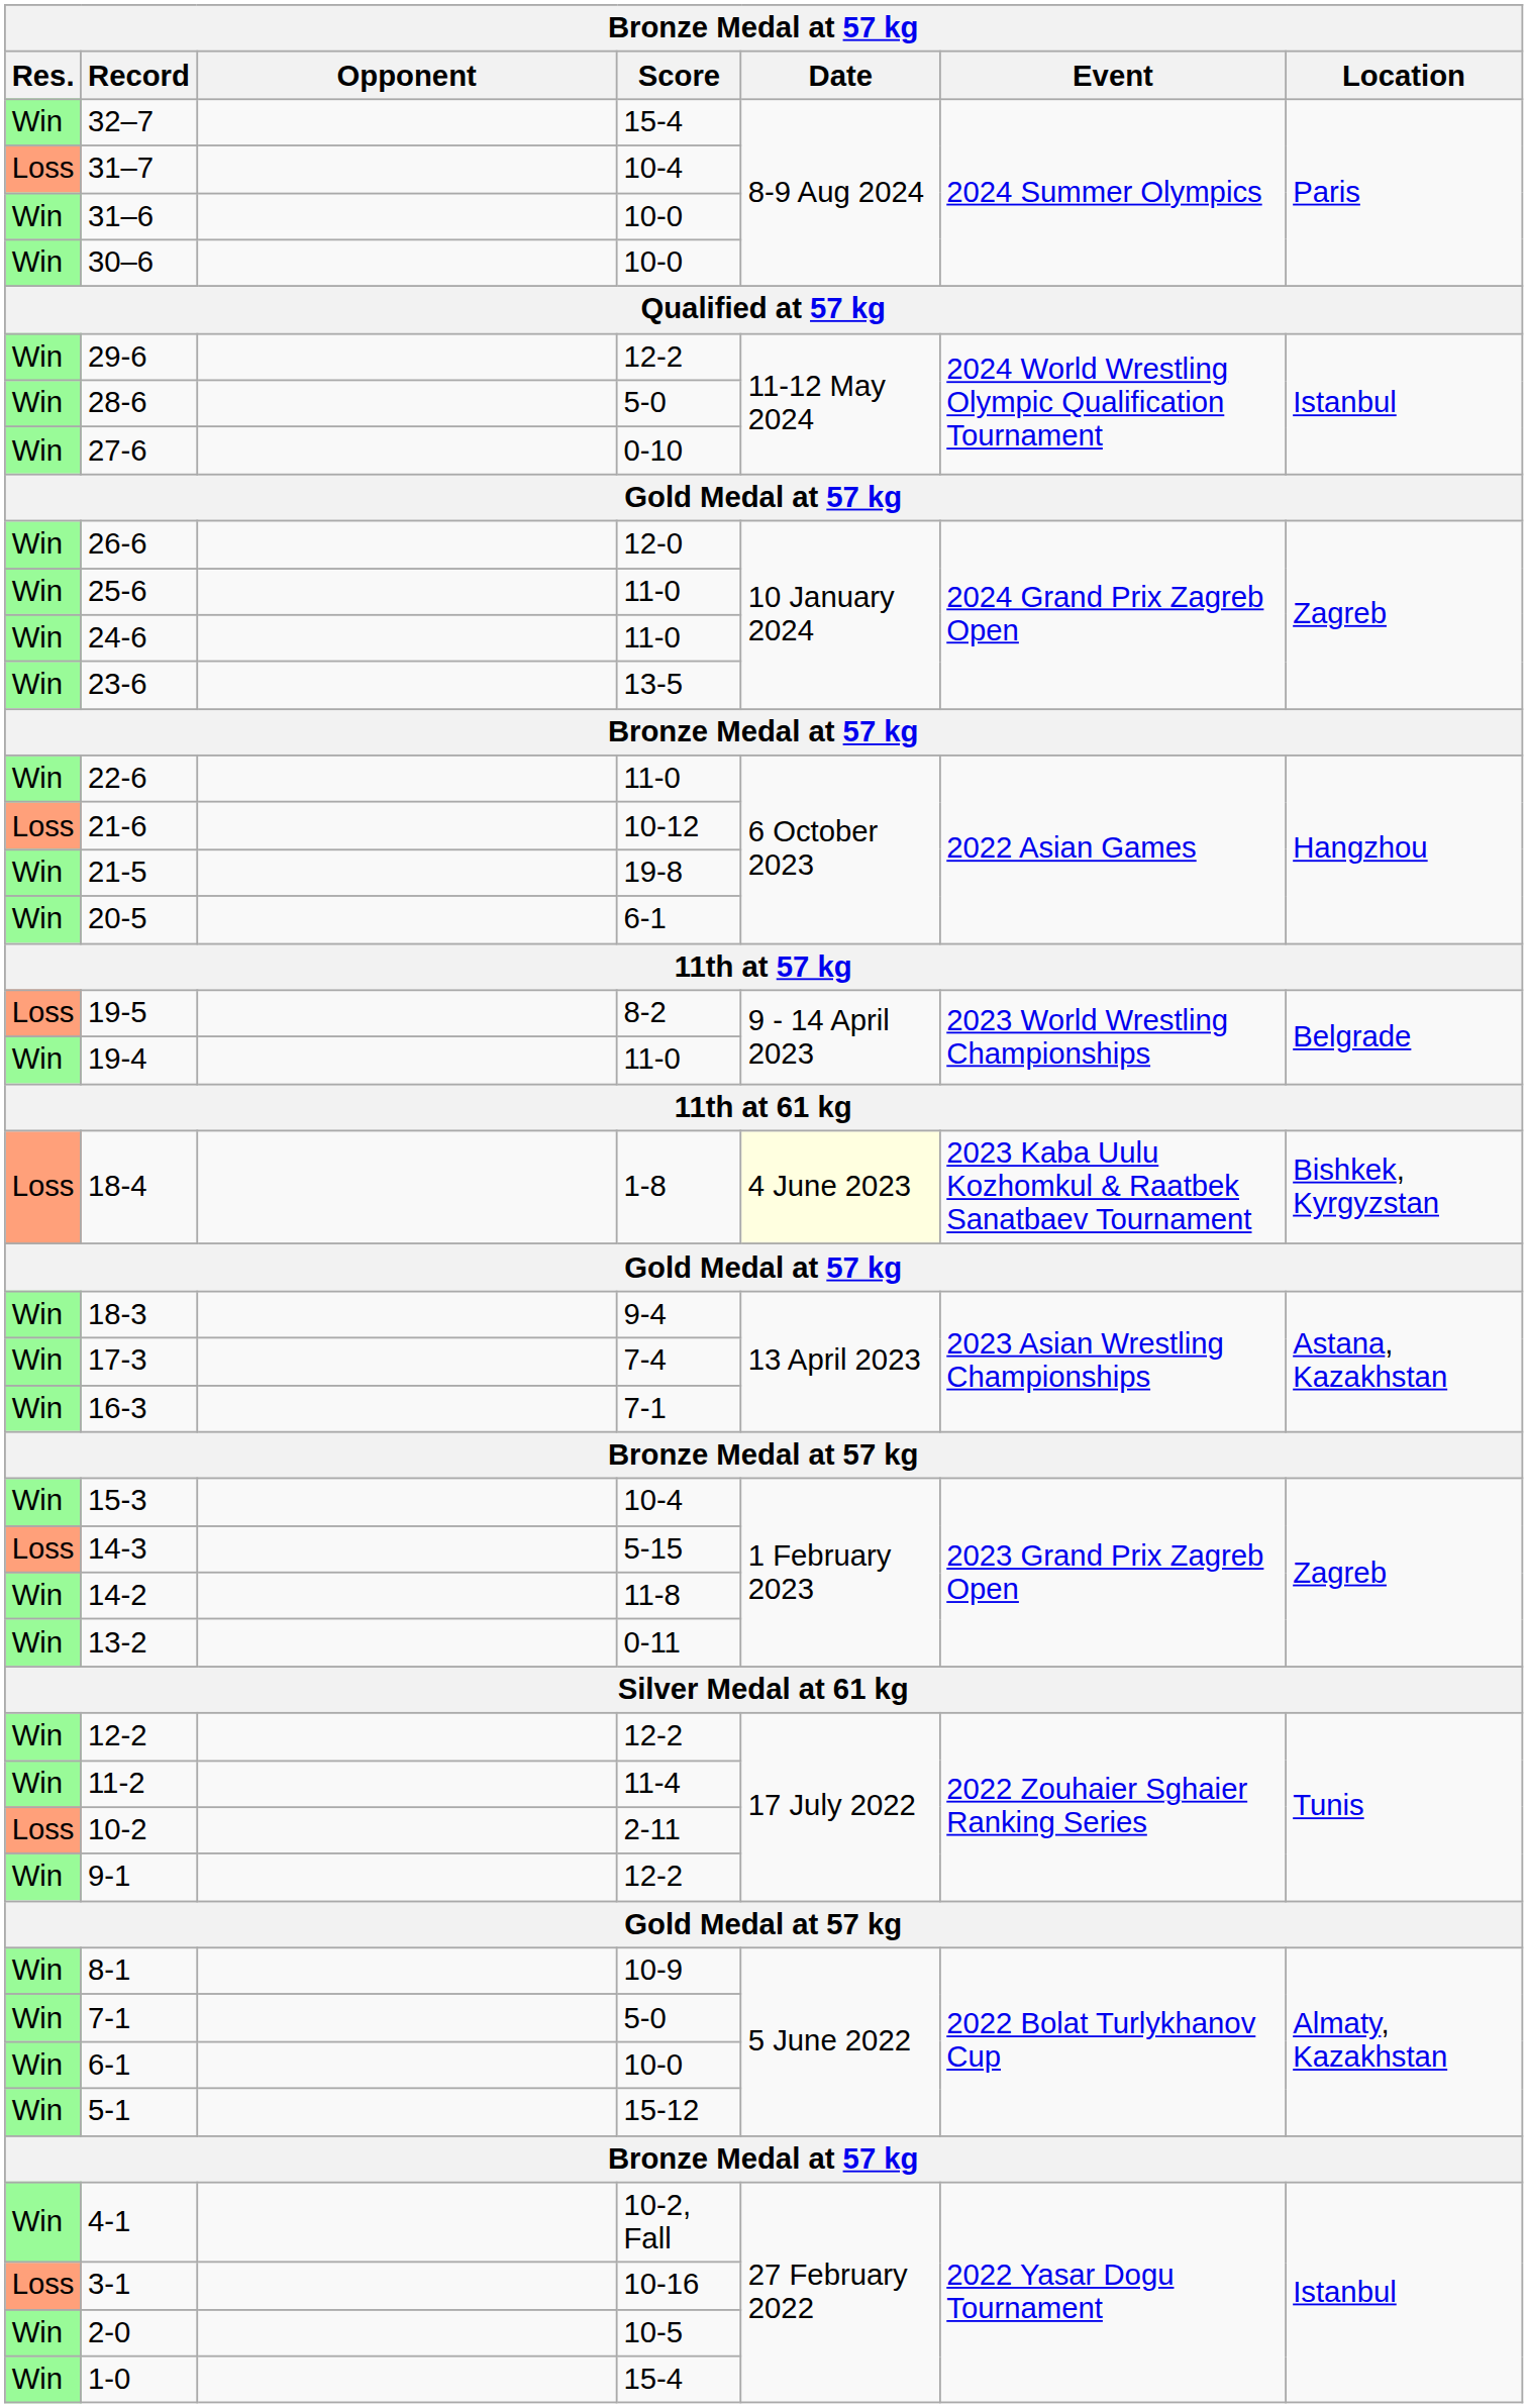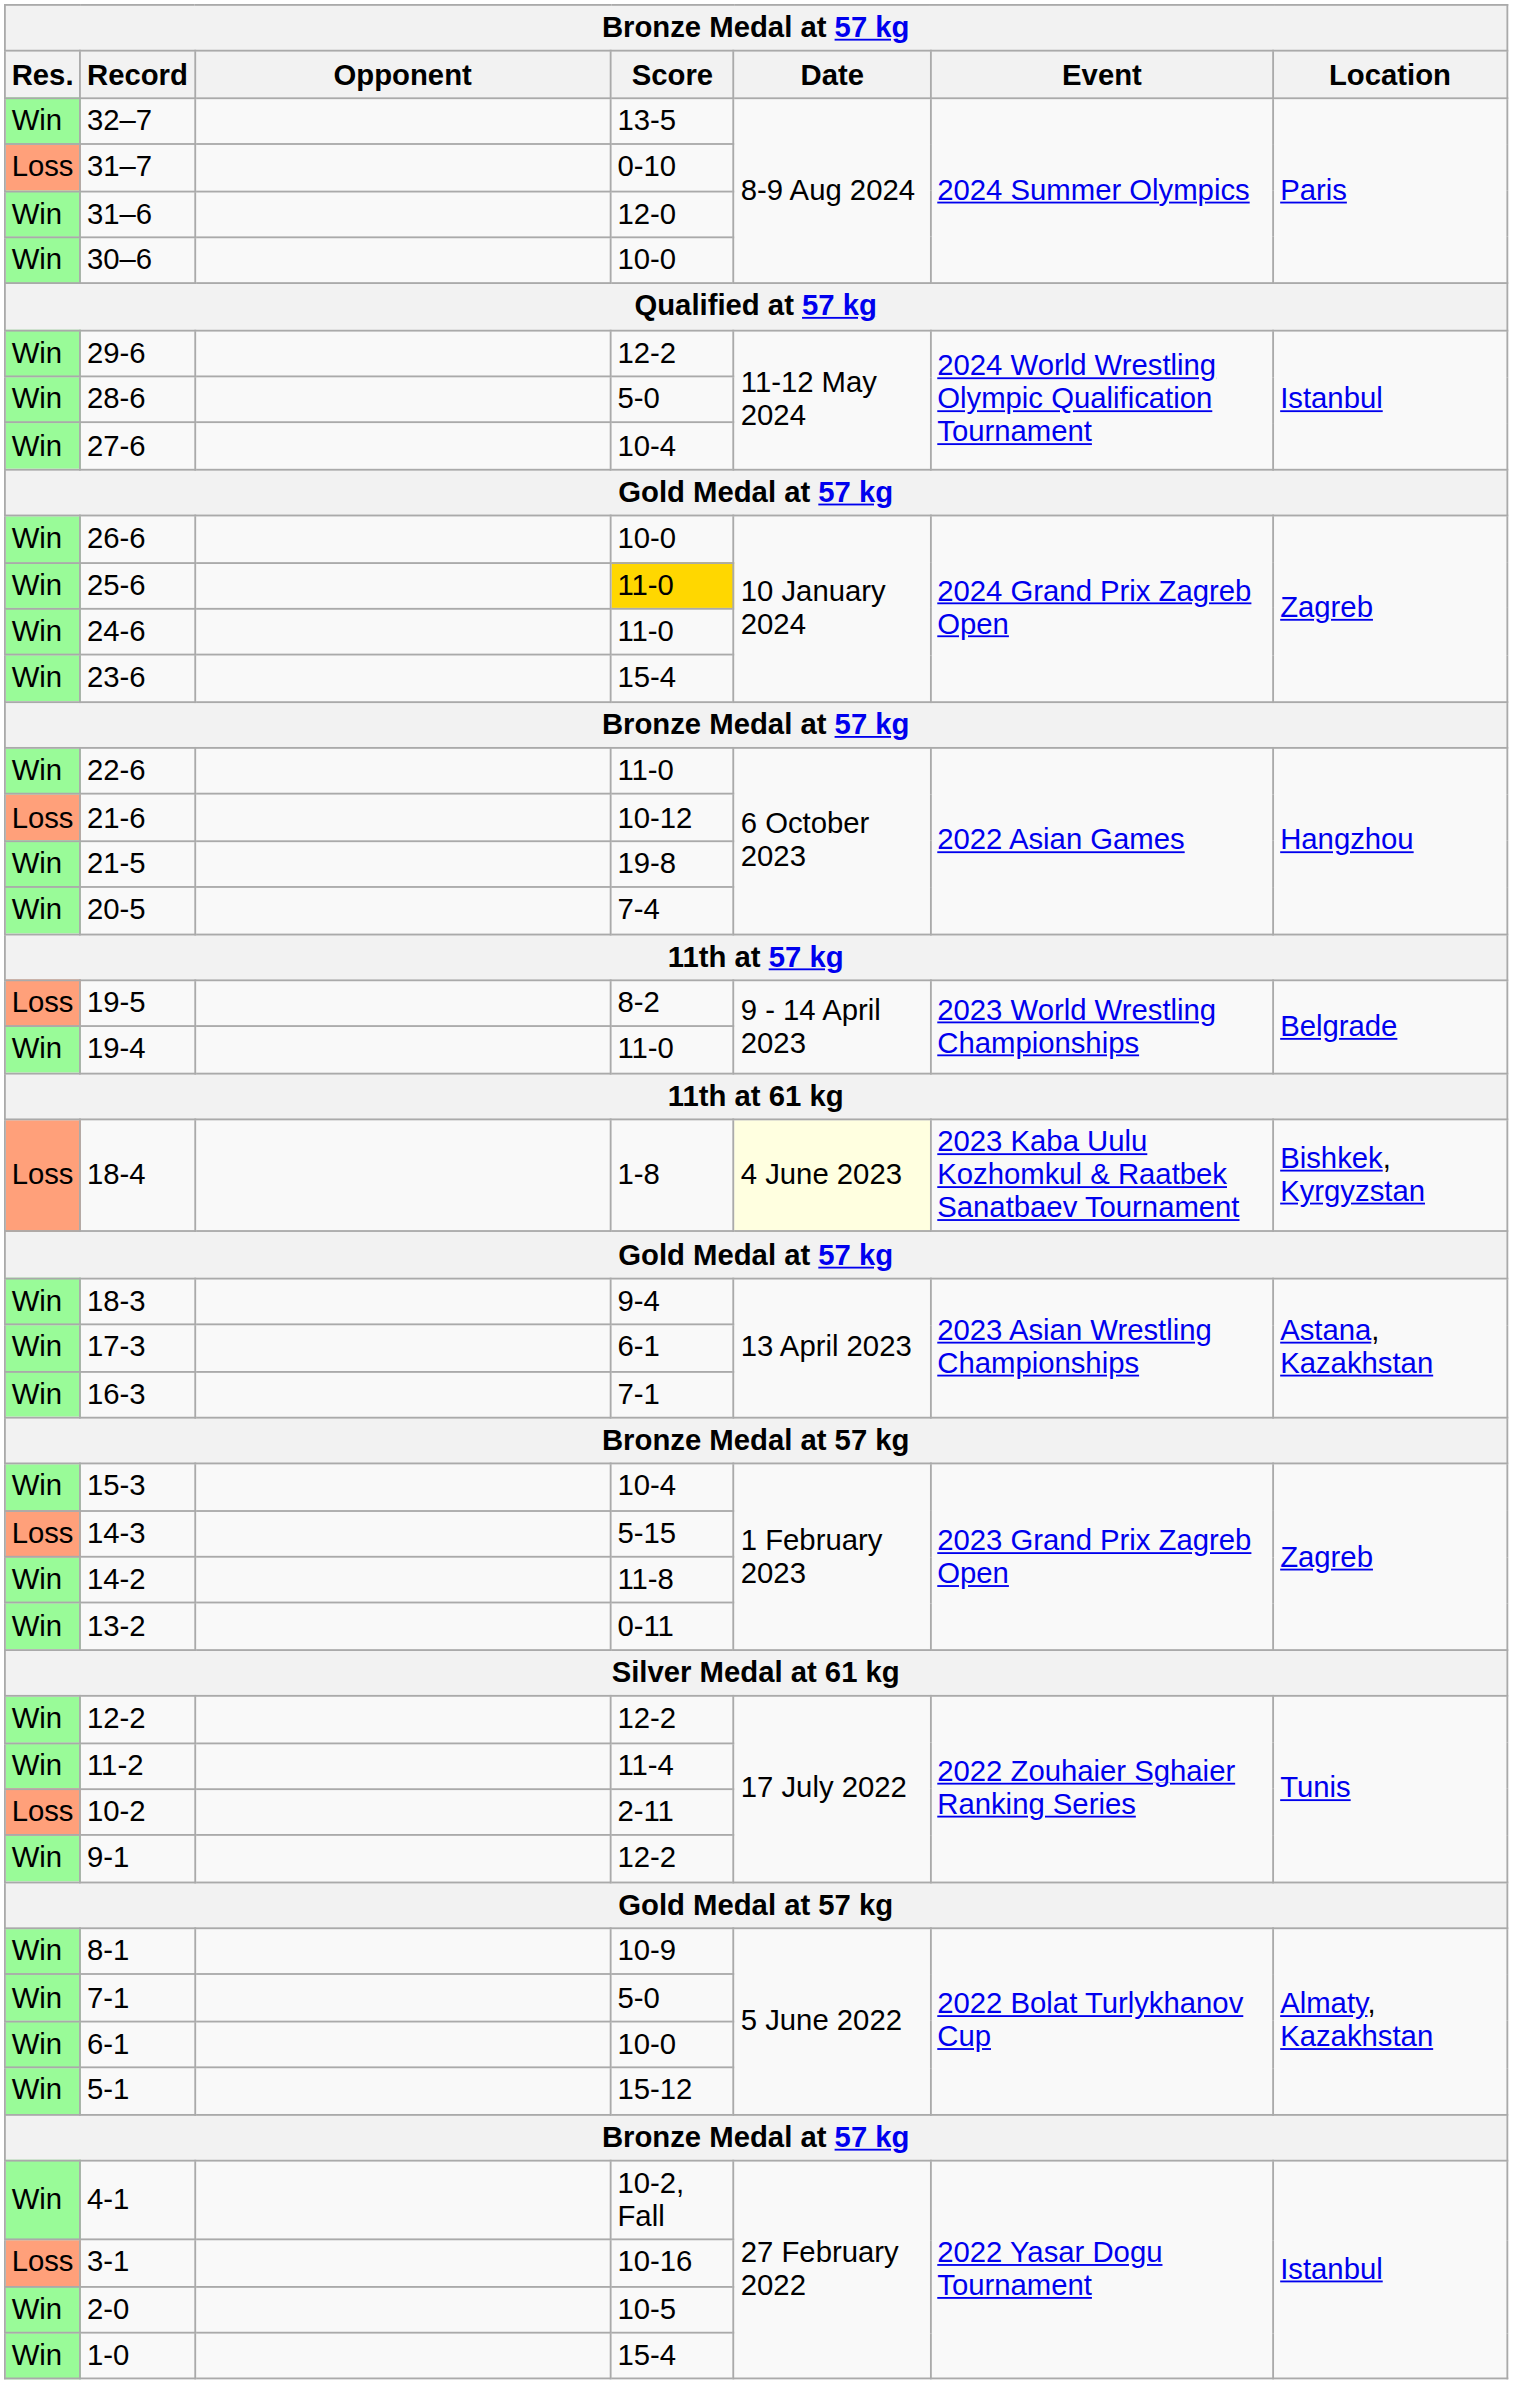32–7 | Score: 15-4 -> 13-5
31–7 | Score: 10-4 -> 0-10
31–6 | Score: 10-0 -> 12-0
27-6 | Score: 0-10 -> 10-4
26-6 | Score: 12-0 -> 10-0
25-6 | Score: no background -> gold background
23-6 | Score: 13-5 -> 15-4
20-5 | Score: 6-1 -> 7-4
17-3 | Score: 7-4 -> 6-1
